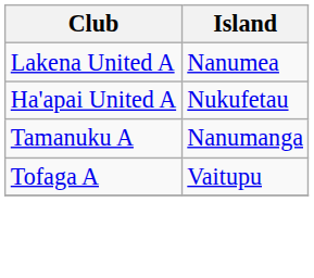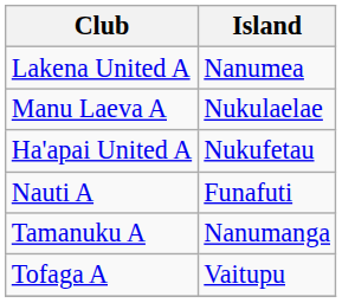+ row: Manu Laeva A | Nukulaelae
+ row: Nauti A | Funafuti
